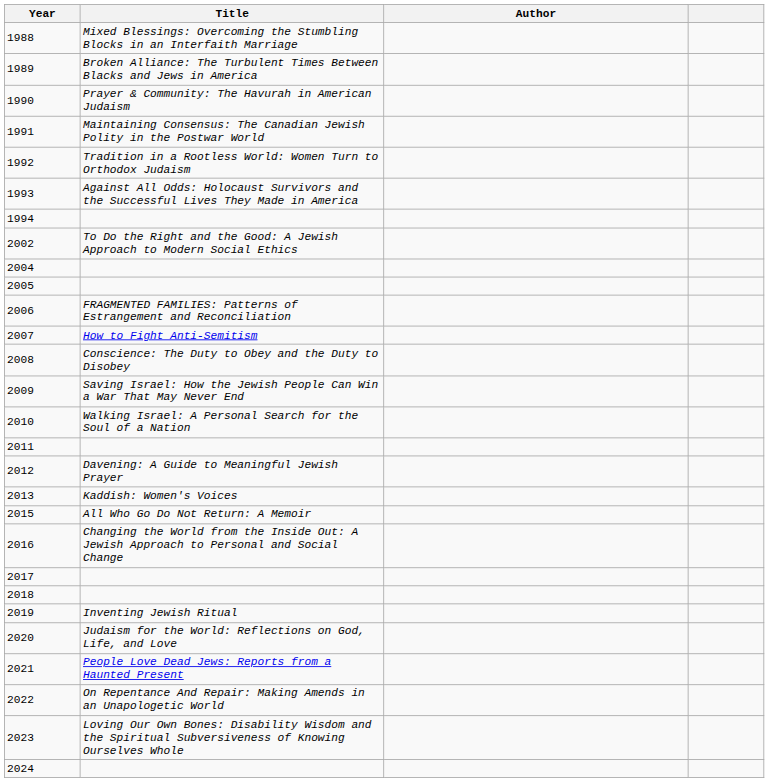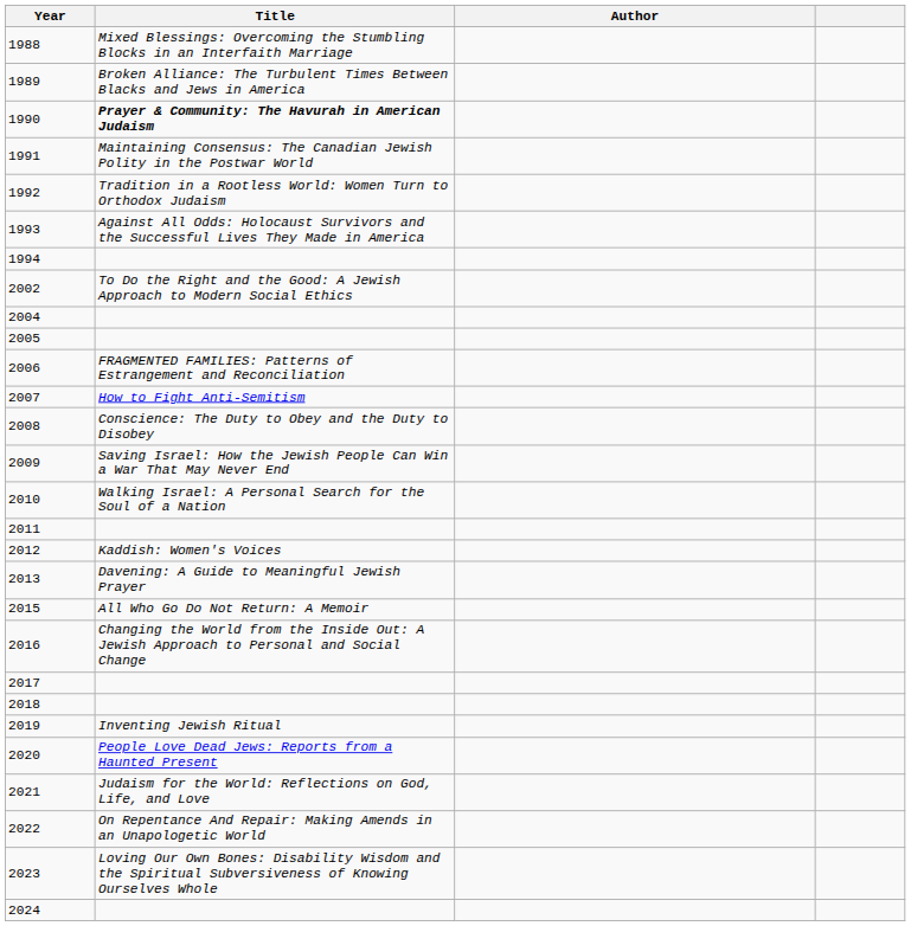1990 | Title: normal -> bold
2012 | Title: Davening: A Guide to Meaningful Jewish Prayer -> Kaddish: Women's Voices
2013 | Title: Kaddish: Women's Voices -> Davening: A Guide to Meaningful Jewish Prayer
2020 | Title: Judaism for the World: Reflections on God, Life, and Love -> People Love Dead Jews: Reports from a Haunted Present
2021 | Title: People Love Dead Jews: Reports from a Haunted Present -> Judaism for the World: Reflections on God, Life, and Love
